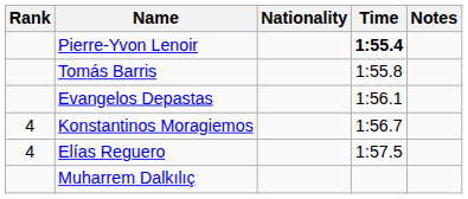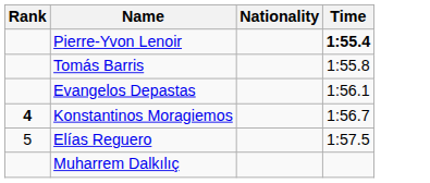- column: Notes
Konstantinos Moragiemos | Rank: normal -> bold
Elías Reguero | Rank: 4 -> 5
